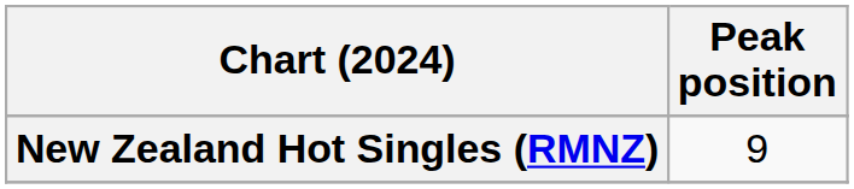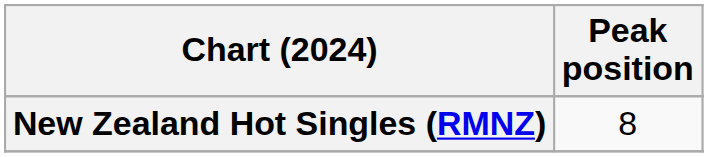New Zealand Hot Singles (RMNZ) | Peak position: 9 -> 8
